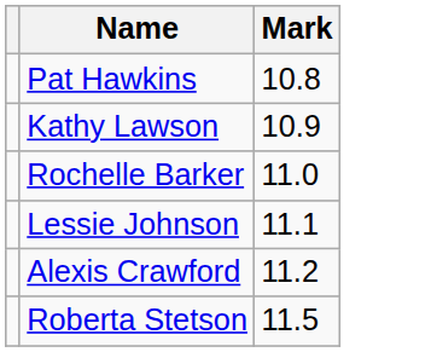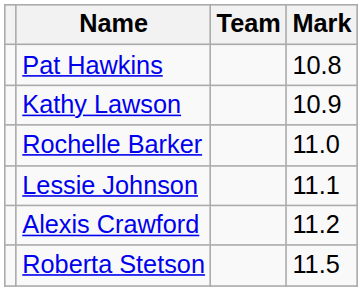+ column: Team
